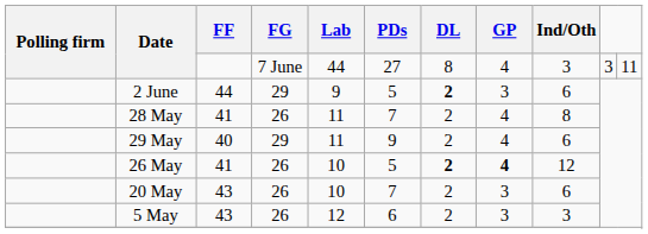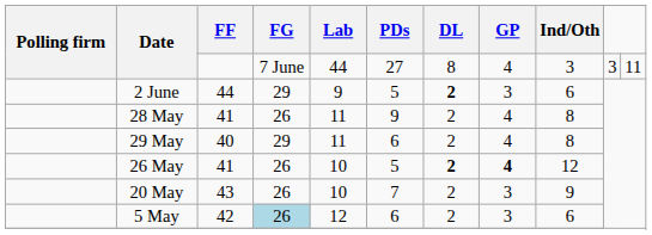28 May | PDs: 7 -> 9
29 May | PDs: 9 -> 6
29 May | Ind/Oth: 6 -> 8
20 May | Ind/Oth: 6 -> 9
5 May | FF: 43 -> 42
5 May | FG: no background -> lightblue background
5 May | Ind/Oth: 3 -> 6
